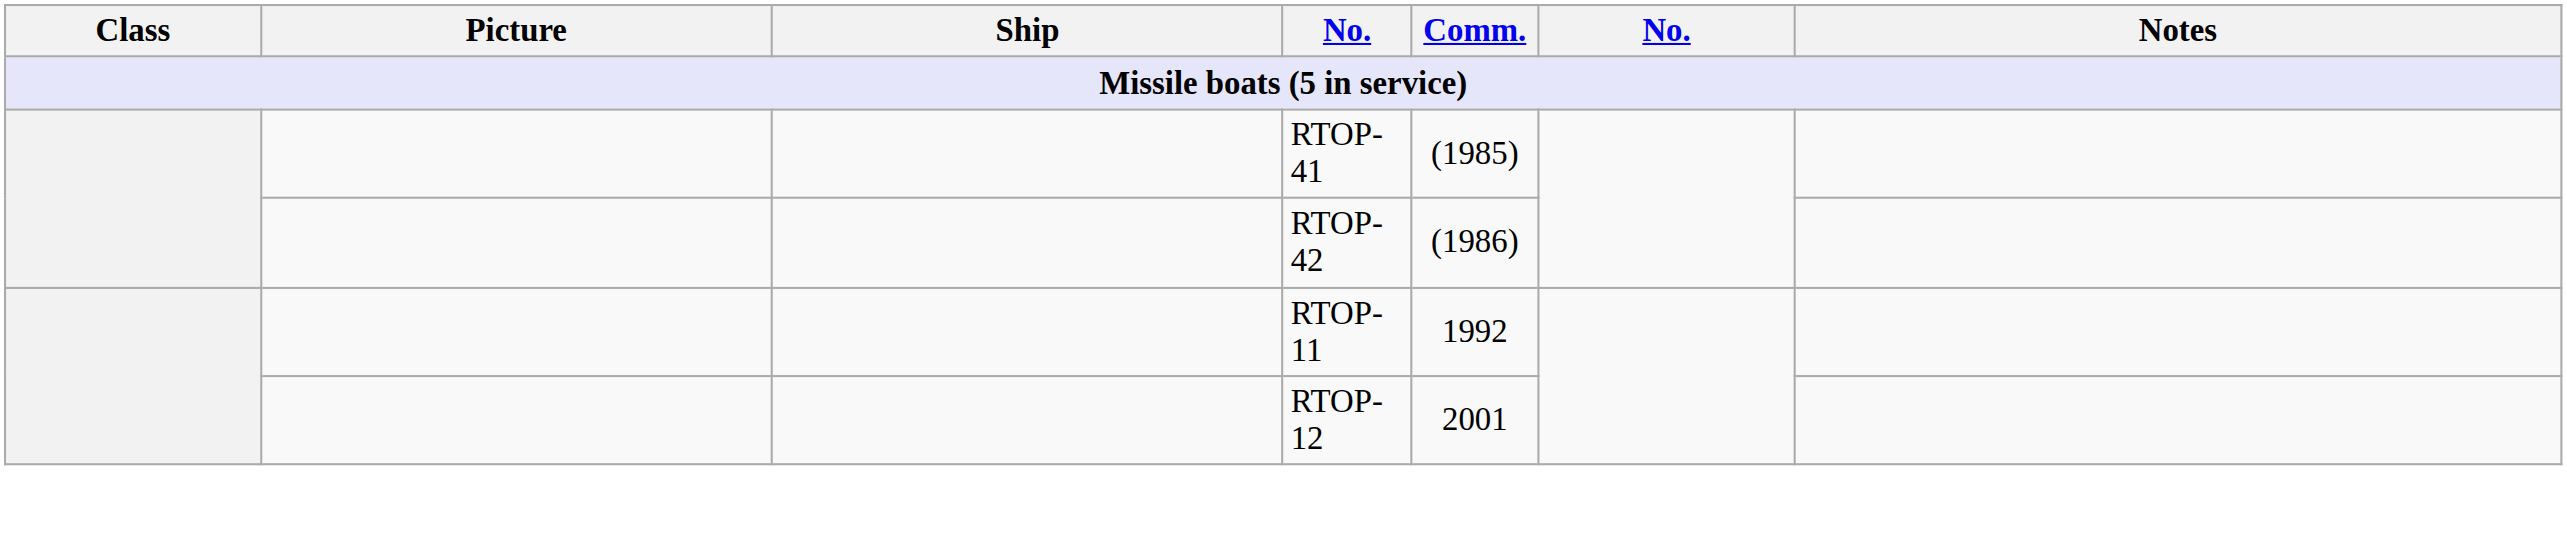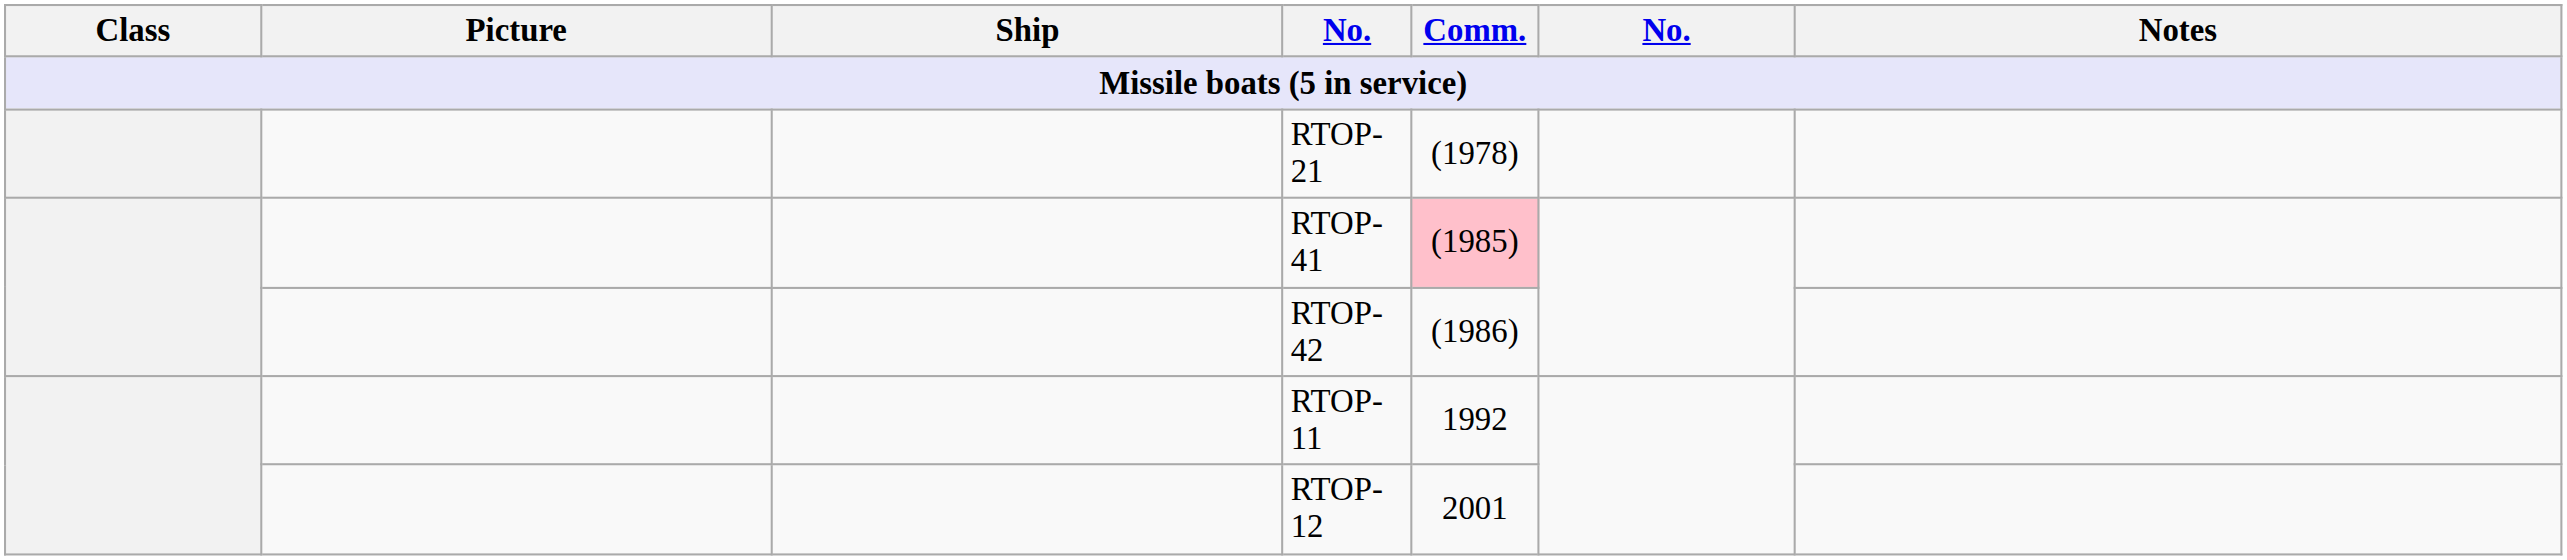+ row: RTOP-21 | (1978)
RTOP-41 | Comm.: no background -> pink background
